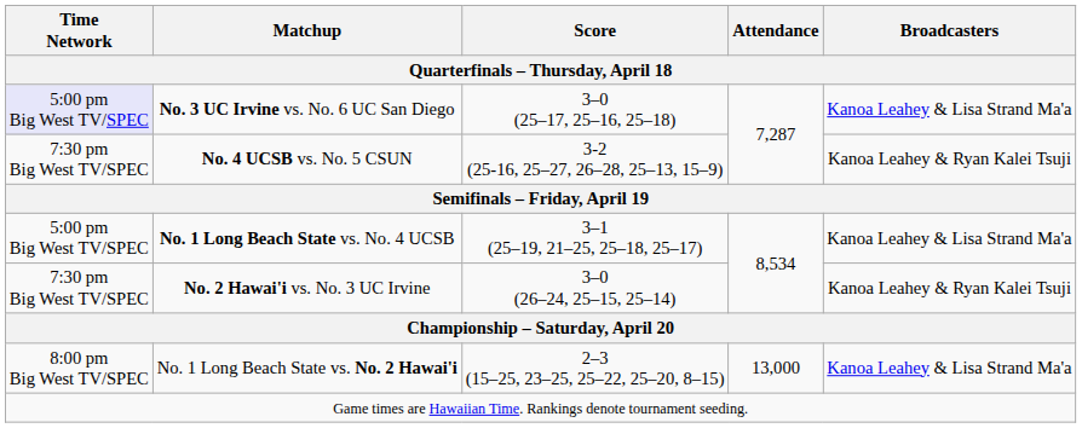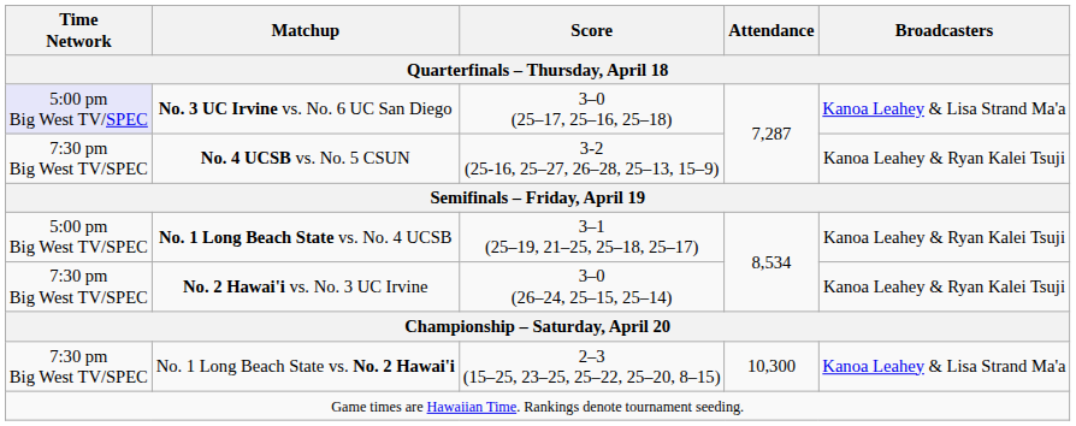No. 1 Long Beach State vs. No. 4 UCSB | Broadcasters: Kanoa Leahey & Lisa Strand Ma'a -> Kanoa Leahey & Ryan Kalei Tsuji
No. 1 Long Beach State vs. No. 2 Hawai'i | Time Network: 8:00 pm Big West TV/SPEC -> 7:30 pm Big West TV/SPEC
No. 1 Long Beach State vs. No. 2 Hawai'i | Attendance: 13,000 -> 10,300
